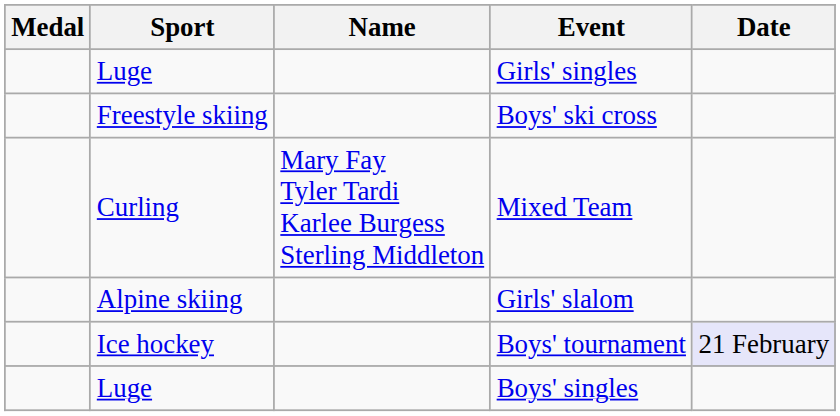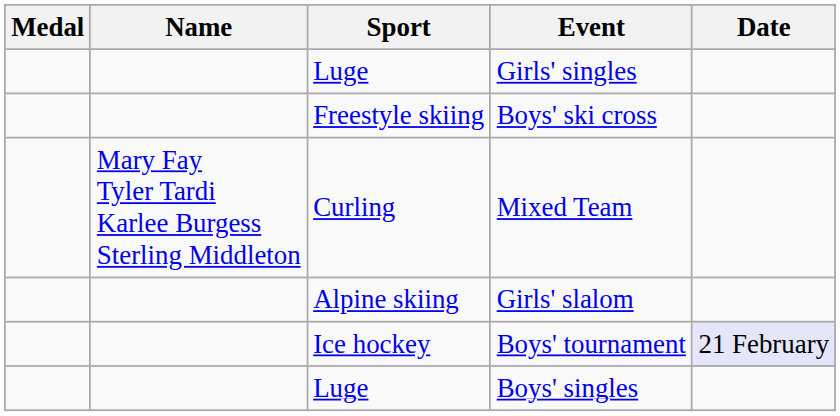columns swapped: Name <-> Sport
